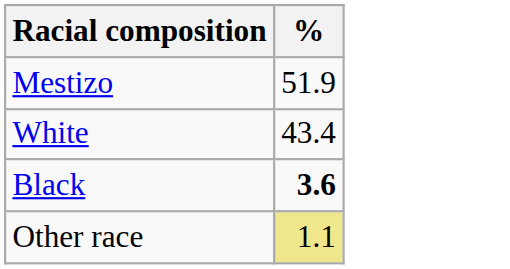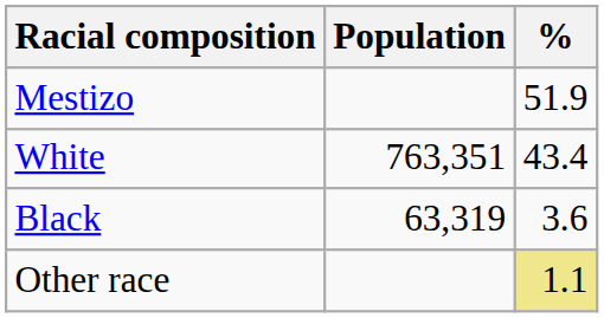+ column: Population | 763,351 | 63,319
Black | %: bold -> normal
